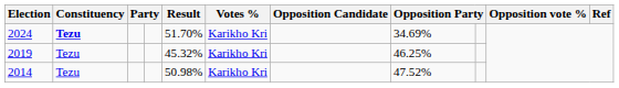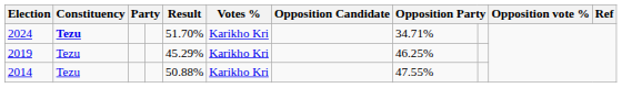2024 | column 8: 34.69% -> 34.71%
2019 | Result: 45.32% -> 45.29%
2014 | Result: 50.98% -> 50.88%
2014 | column 8: 47.52% -> 47.55%
